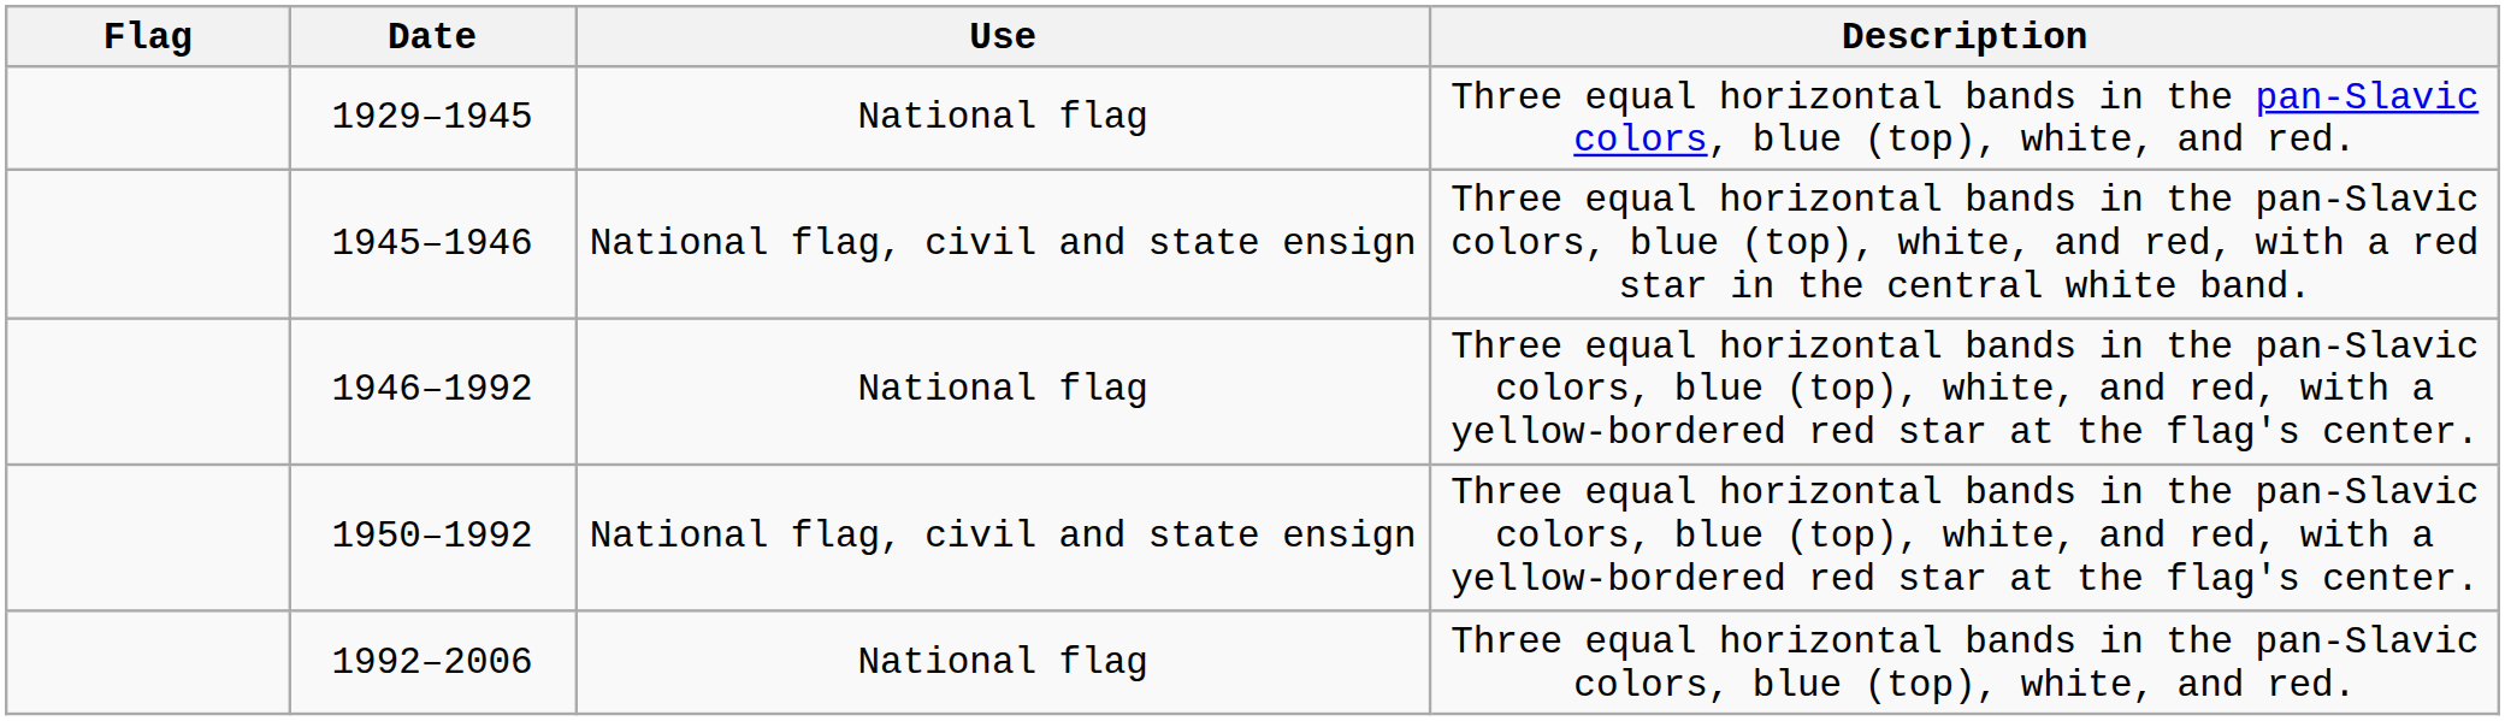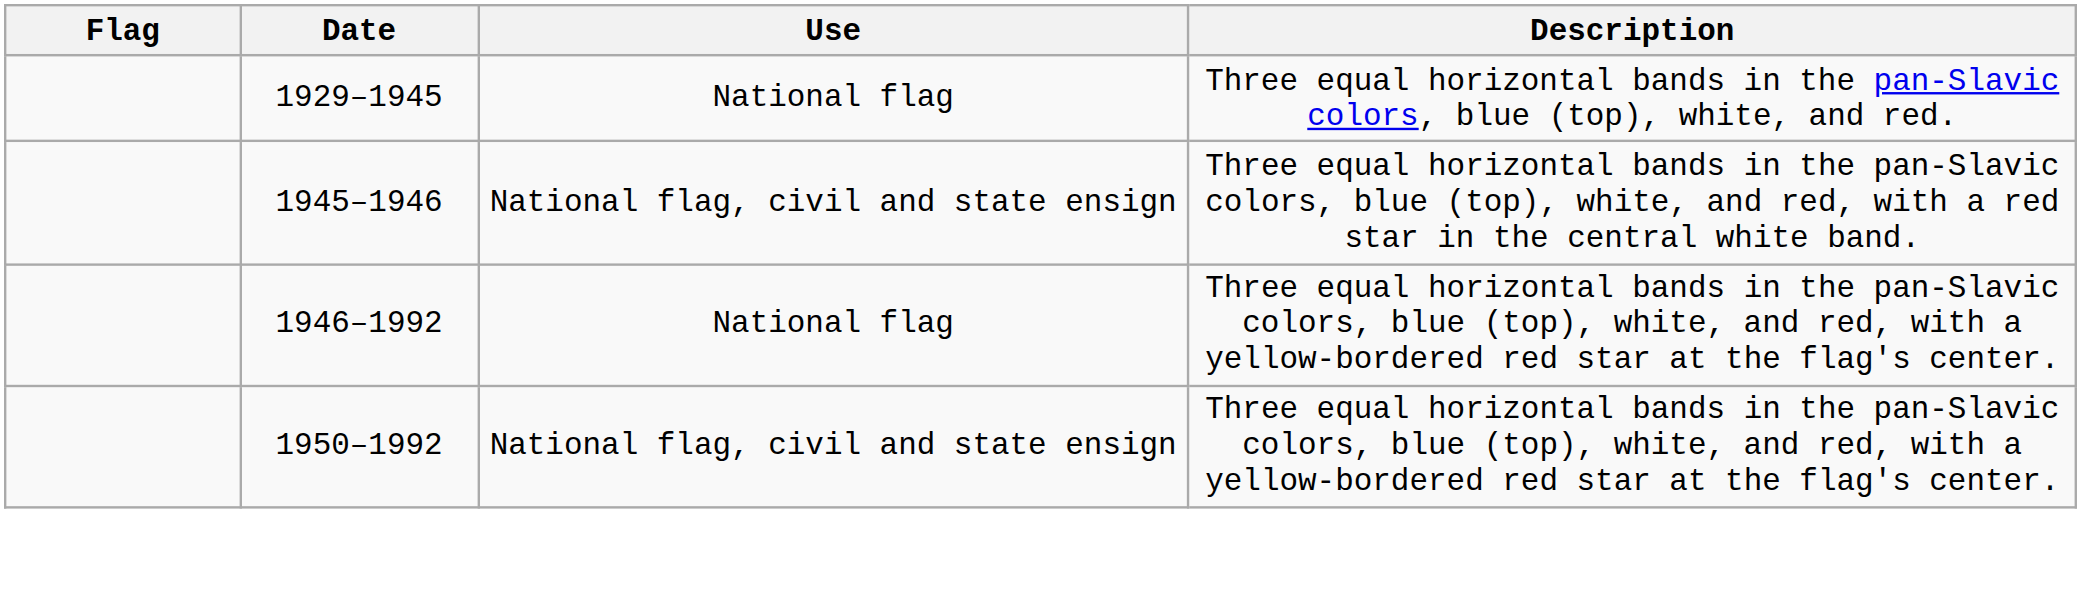- row: 1992–2006 | National flag | Three equal horizontal bands in the pan-Slavic colors, blue (top), white, and red.
